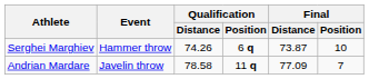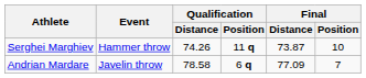Serghei Marghiev | Qualification / Position: 6 q -> 11 q
Andrian Mardare | Qualification / Position: 11 q -> 6 q
